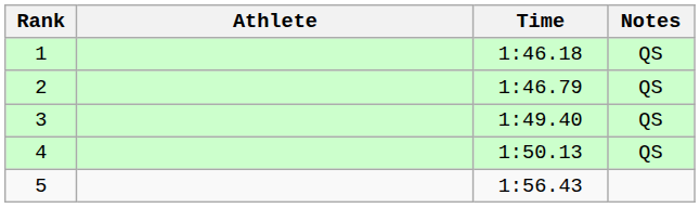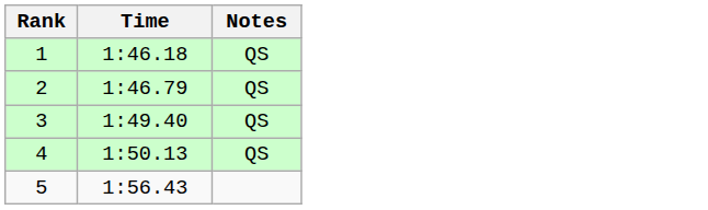- column: Athlete
